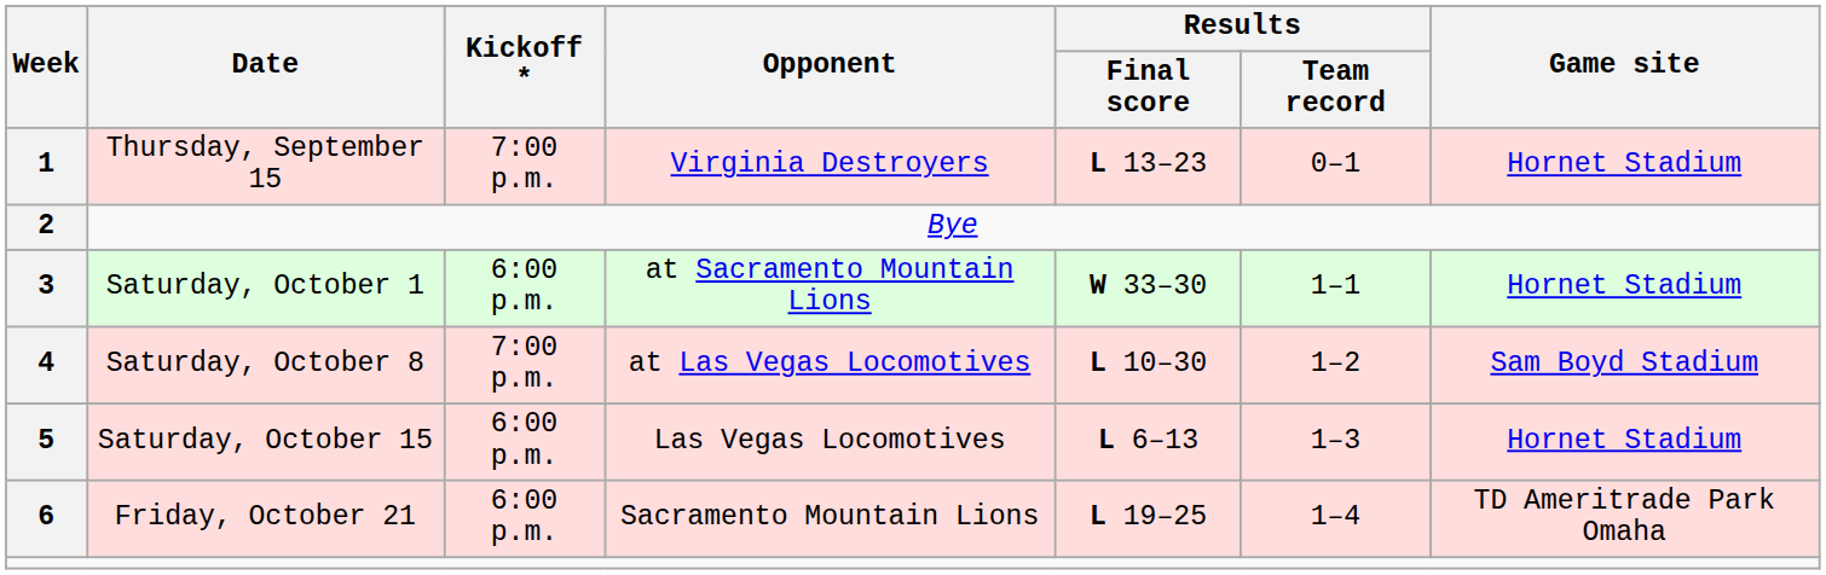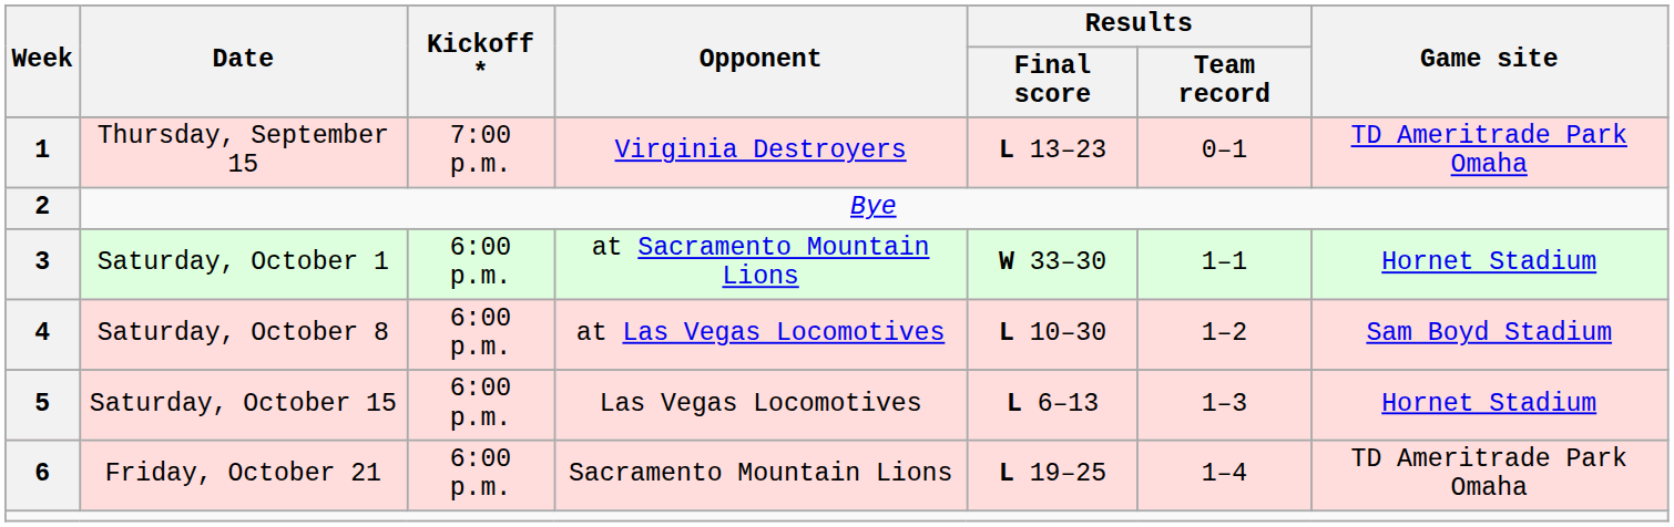Thursday, September 15 | Game site: Hornet Stadium -> TD Ameritrade Park Omaha
Saturday, October 8 | Kickoff *: 7:00 p.m. -> 6:00 p.m.
